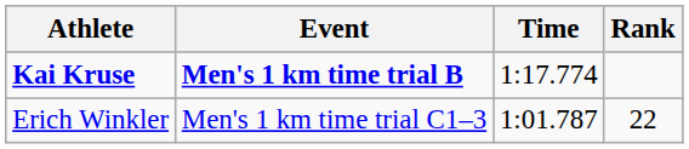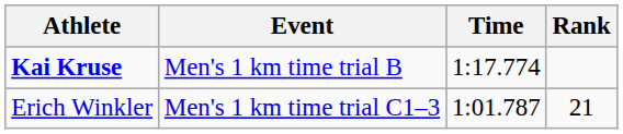Kai Kruse | Event: bold -> normal
Erich Winkler | Rank: 22 -> 21
